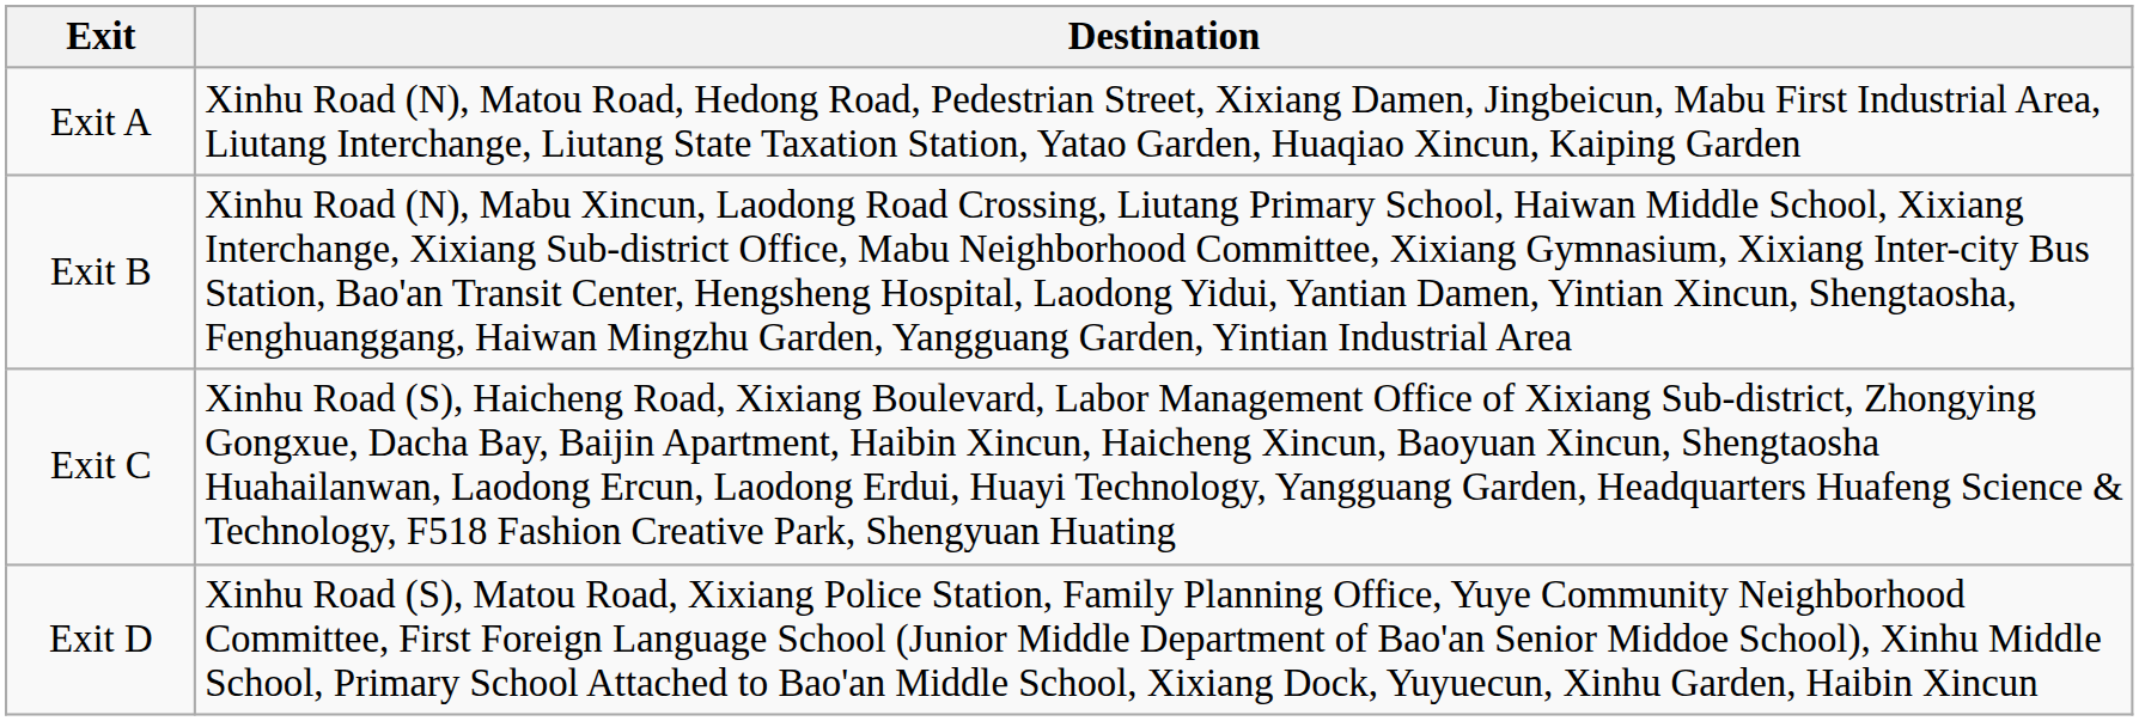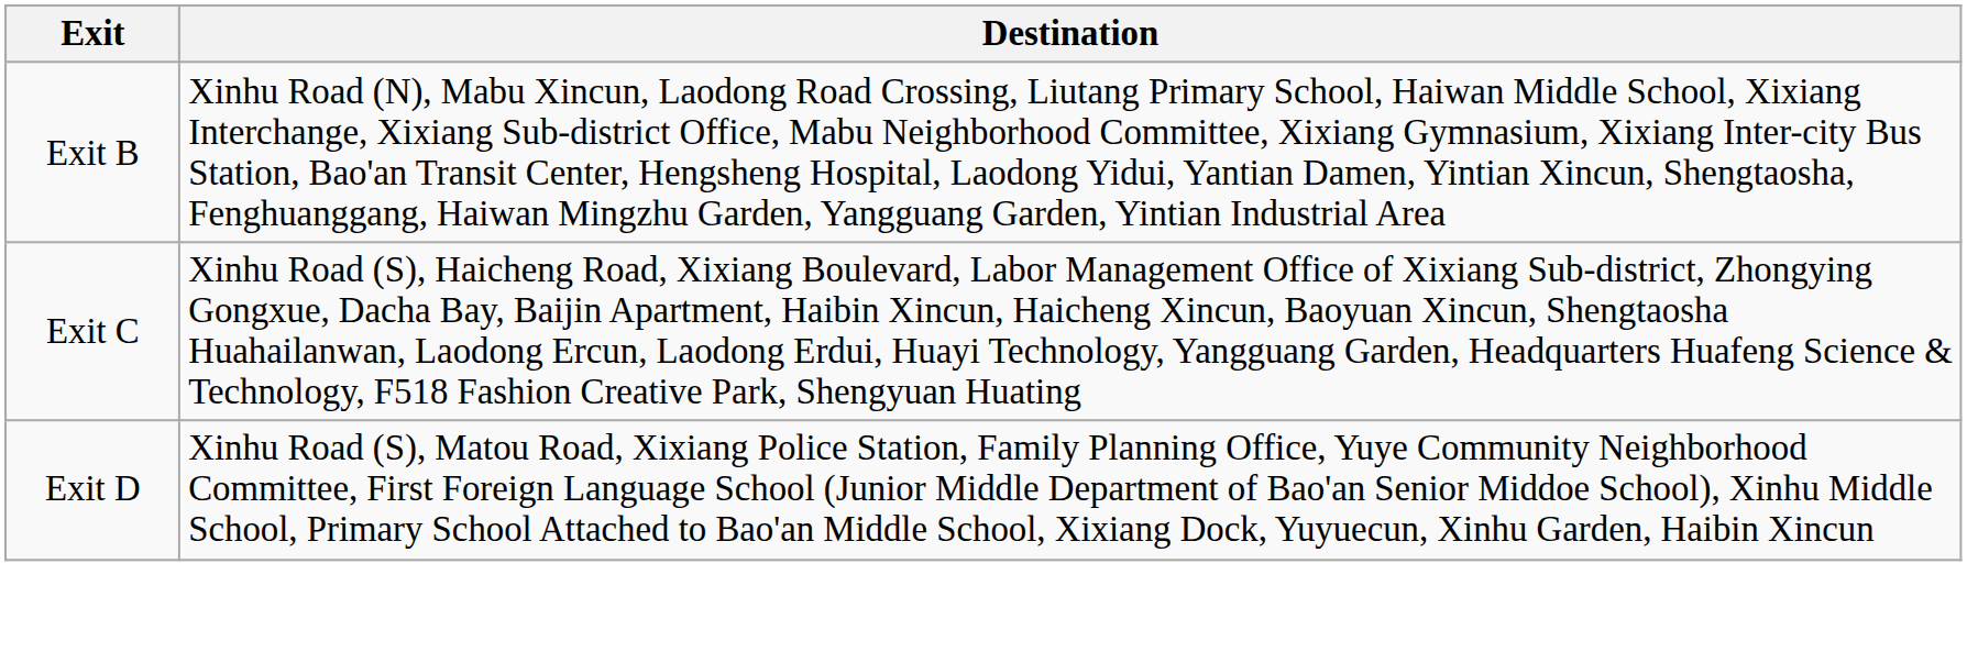- row: Exit A | Xinhu Road (N), Matou Road, Hedong Road, Pedestrian Street, Xixiang Damen, Jingbeicun, Mabu First Industrial Area, Liutang Interchange, Liutang State Taxation Station, Yatao Garden, Huaqiao Xincun, Kaiping Garden
